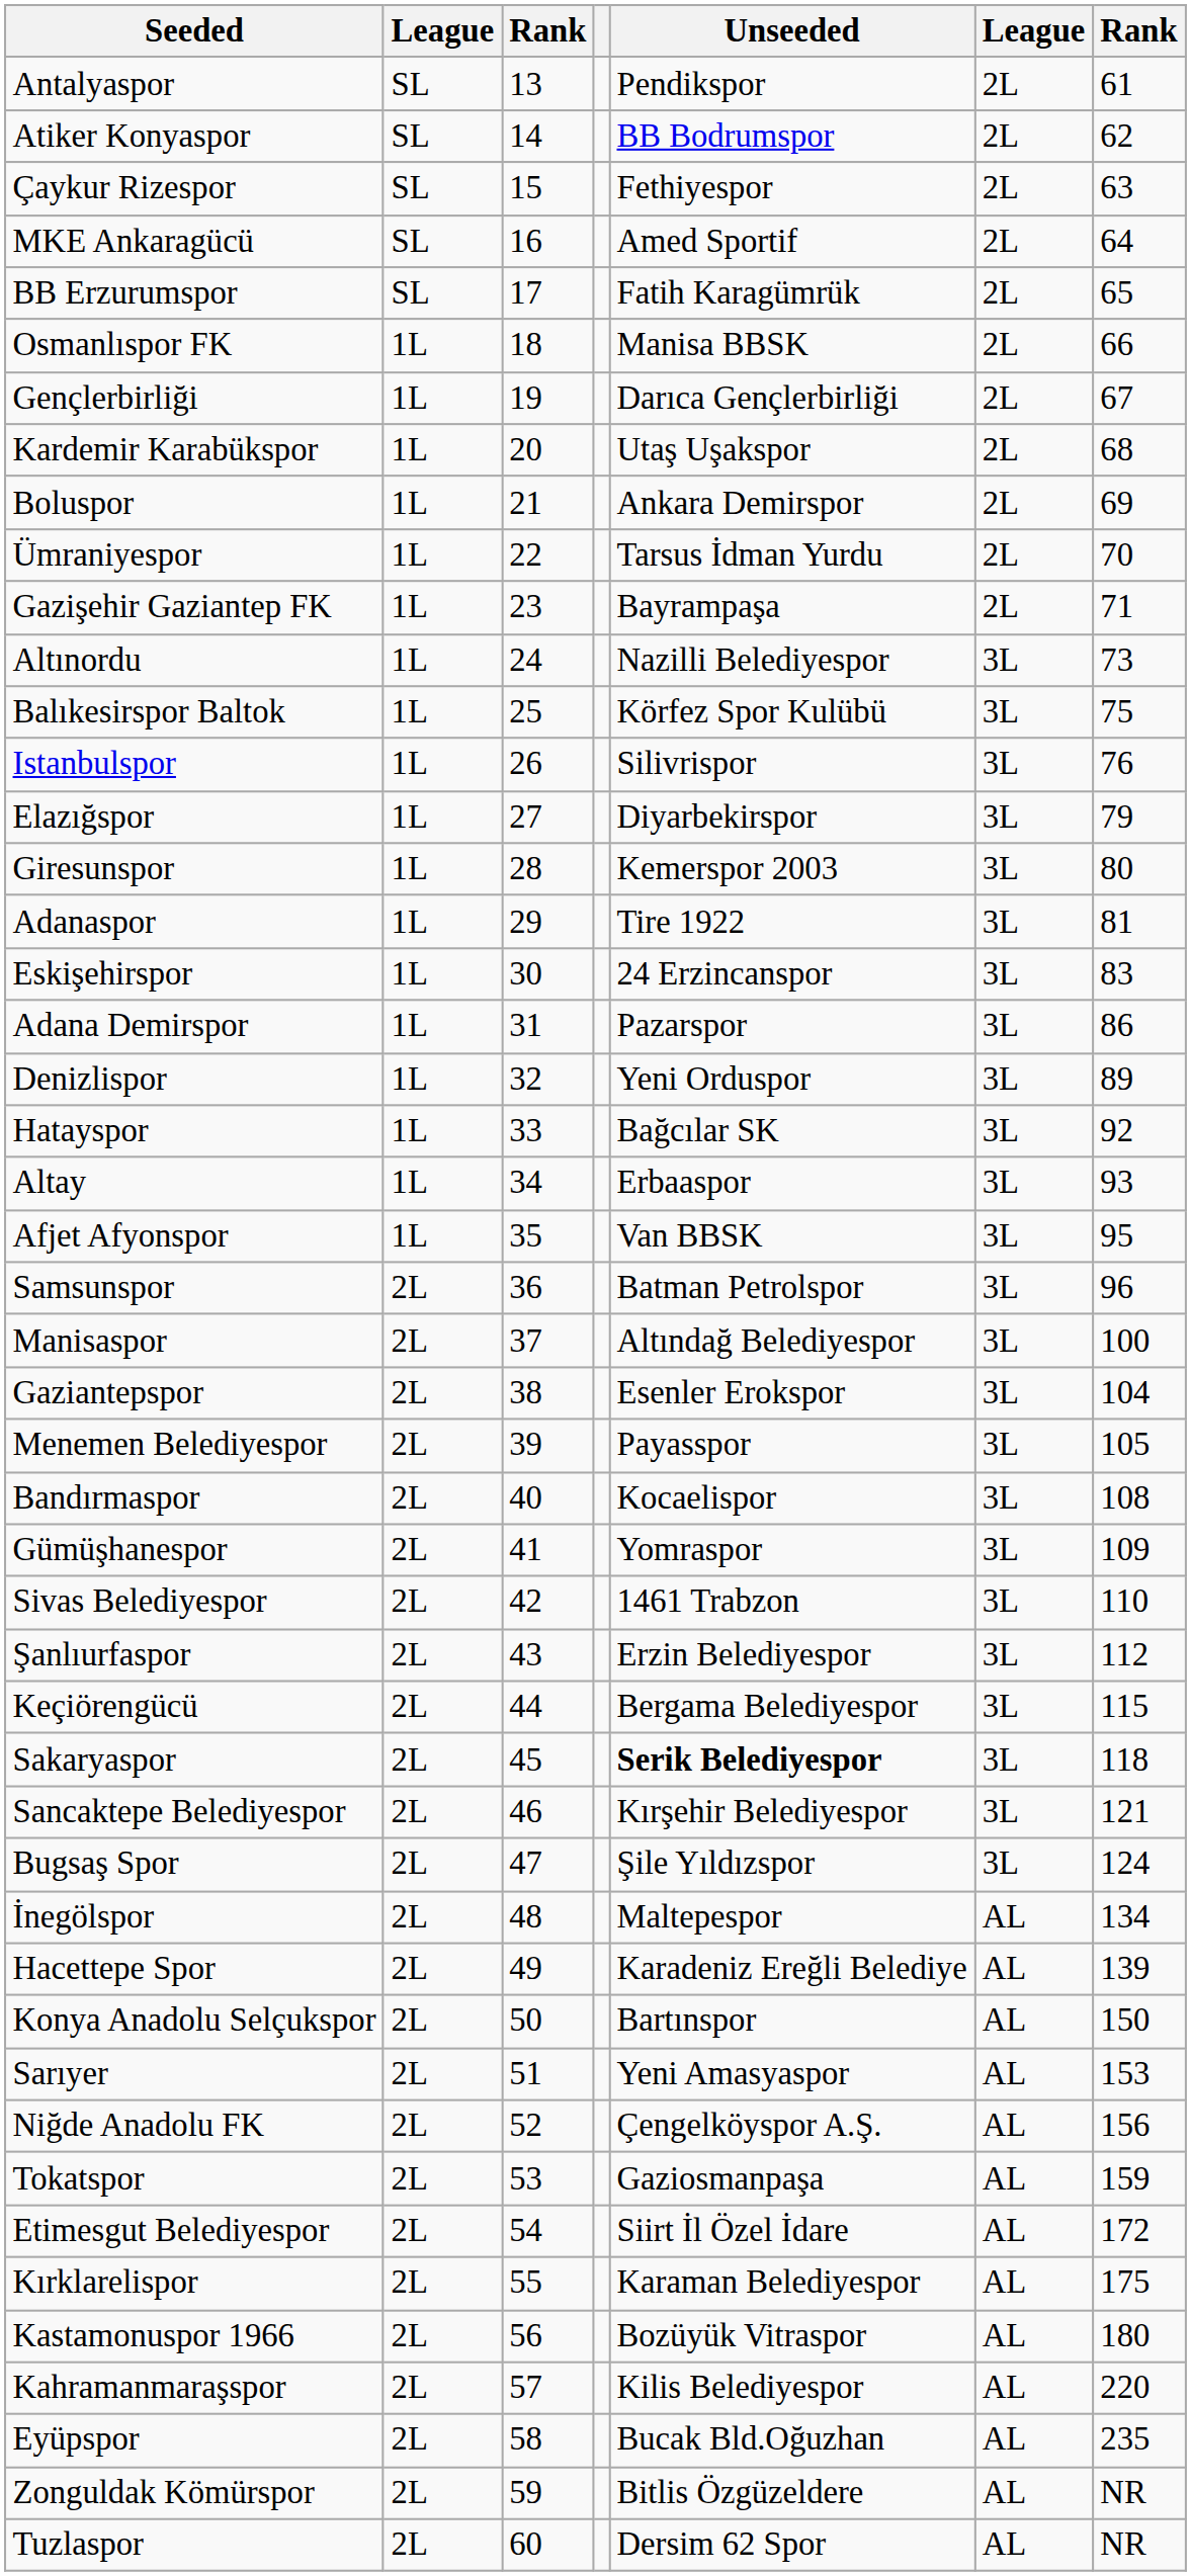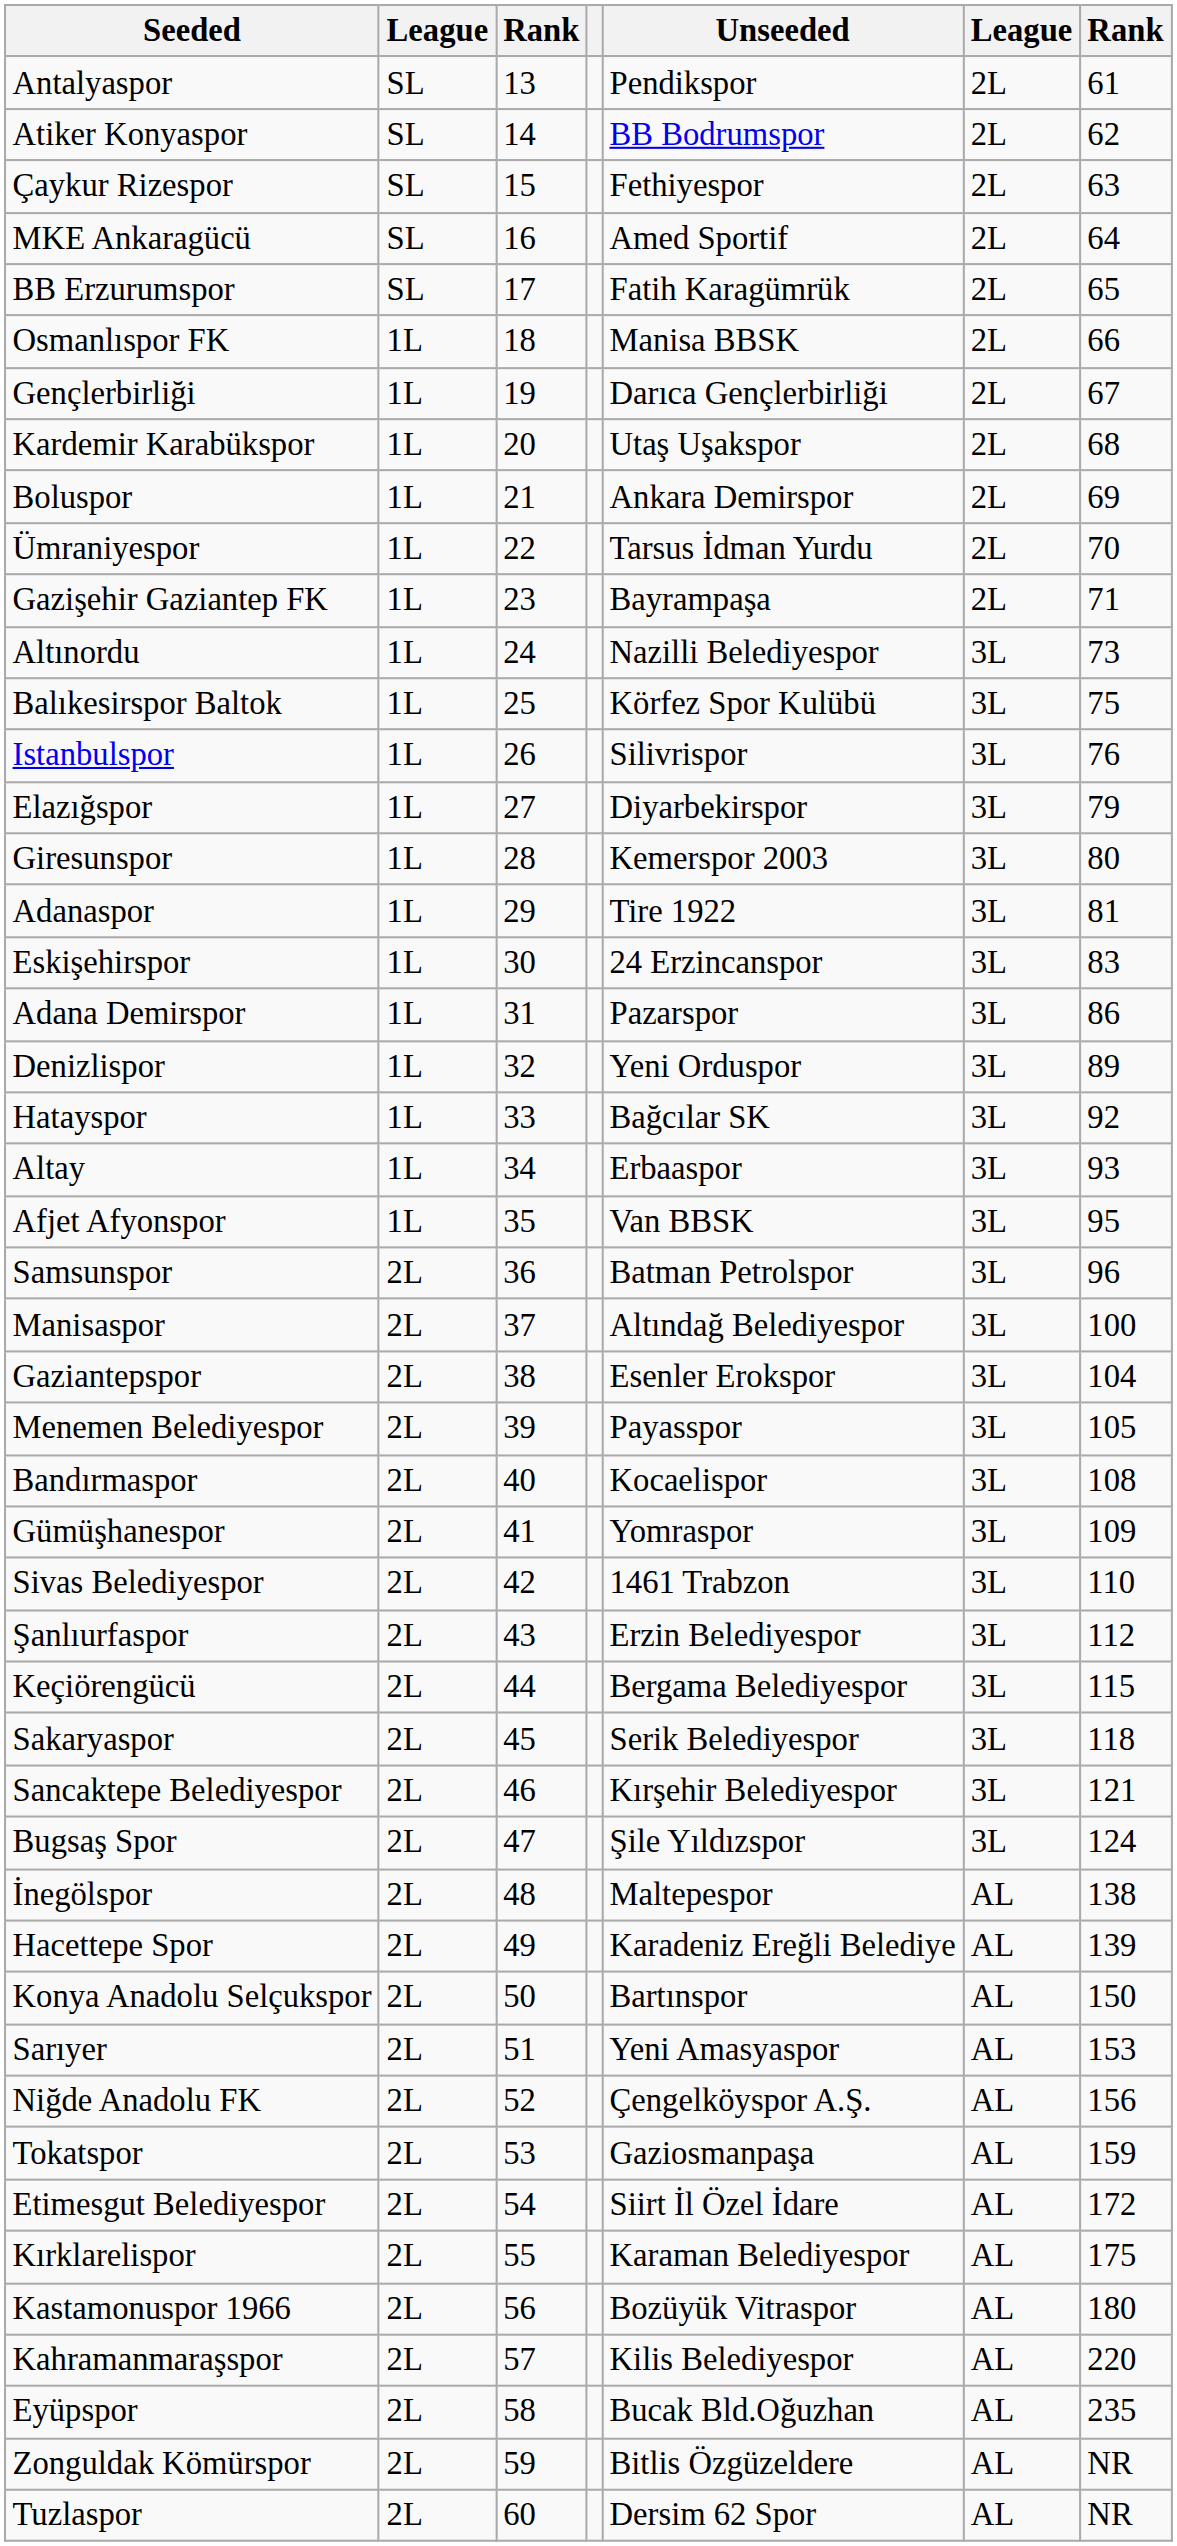Sakaryaspor | Unseeded: bold -> normal
İnegölspor | column 7: 134 -> 138
